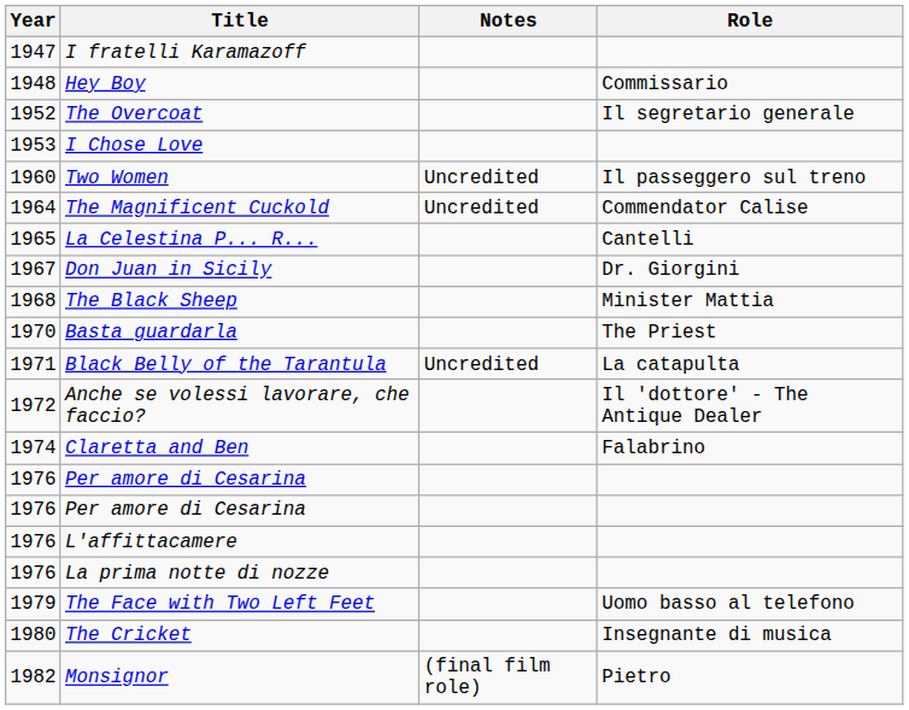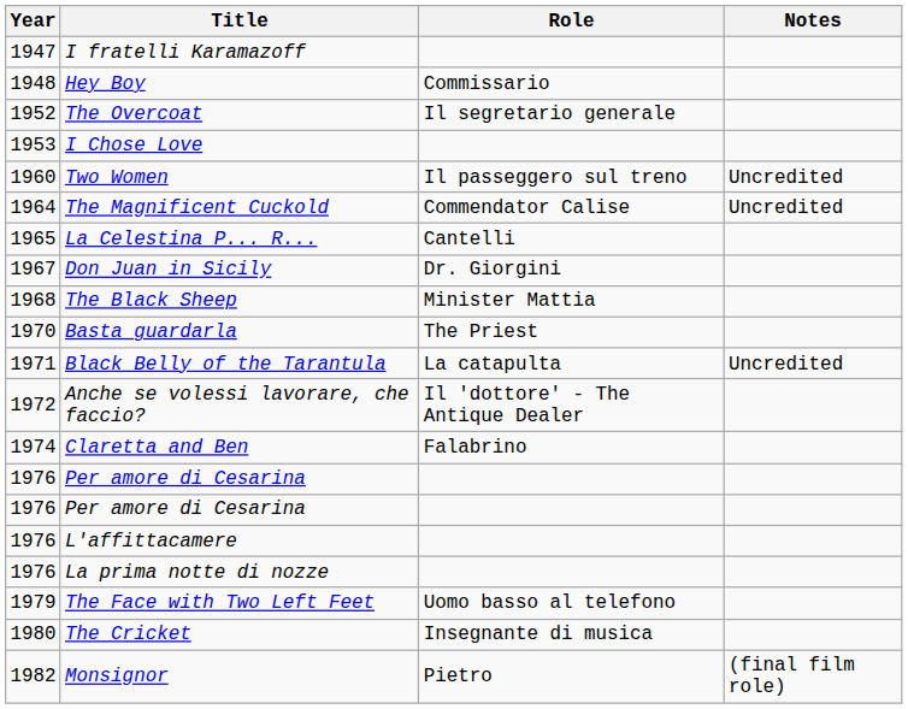columns swapped: Role <-> Notes
